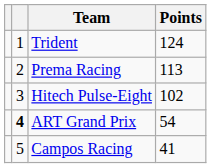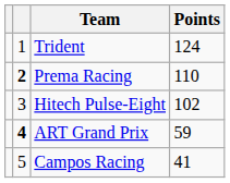Prema Racing | column 2: normal -> bold
Prema Racing | Points: 113 -> 110
ART Grand Prix | Points: 54 -> 59
